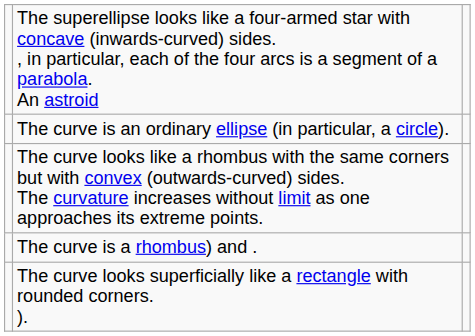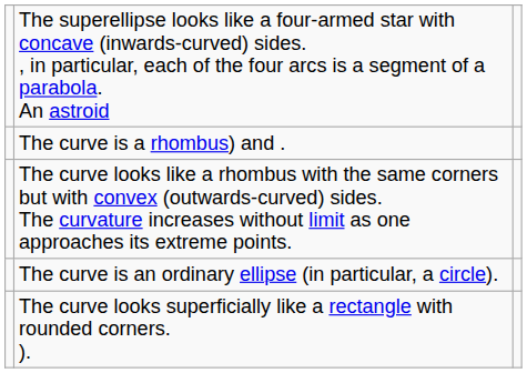rows swapped: The curve is a rhombus) and . <-> The curve is an ordinary ellipse (in particular, a circle).
